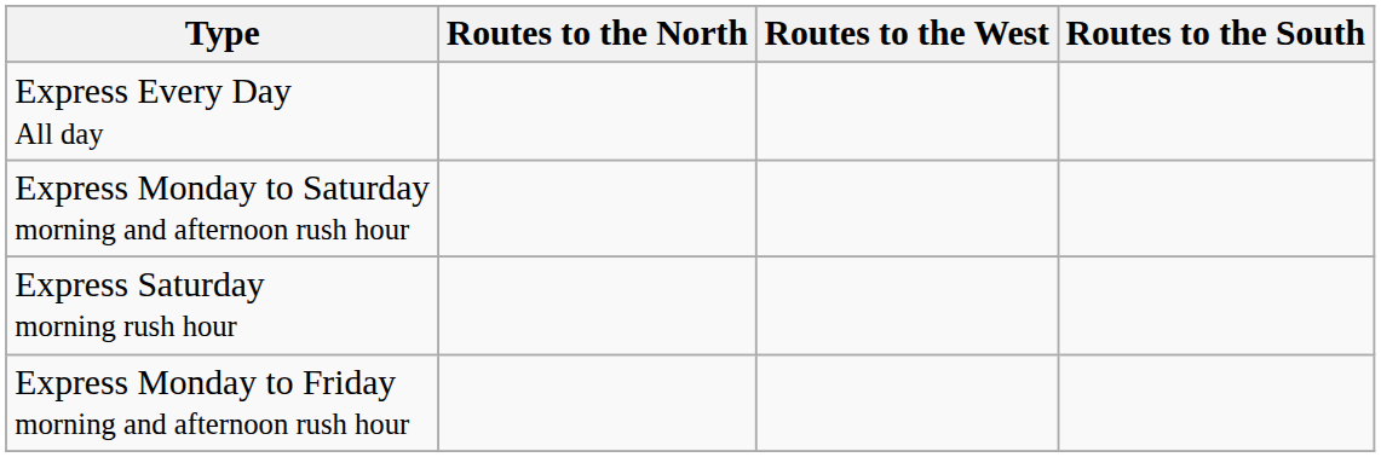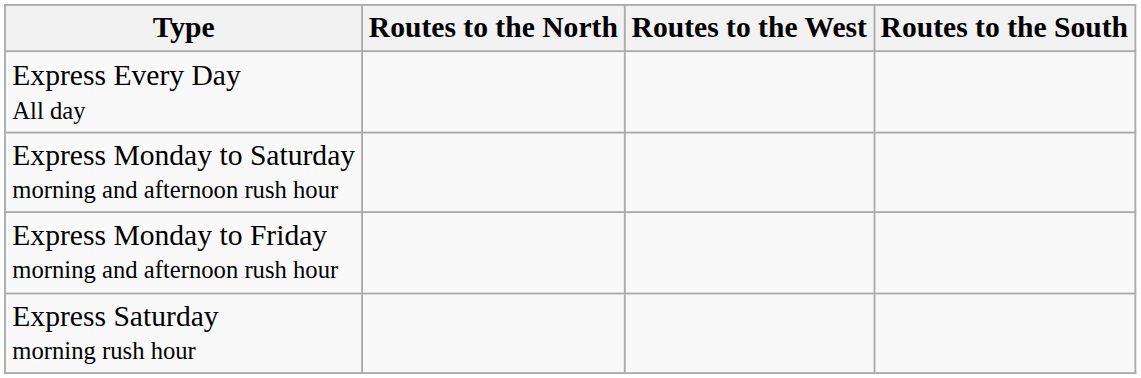rows swapped: Express Monday to Friday morning and afternoon rush hour <-> Express Saturday morning rush hour
